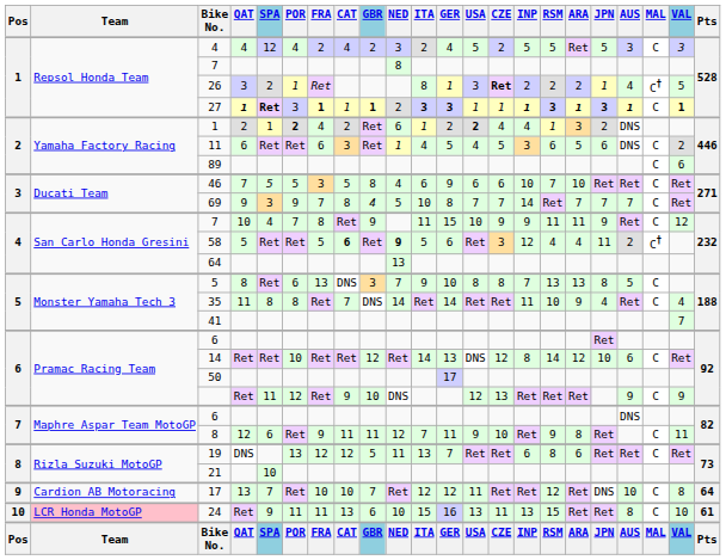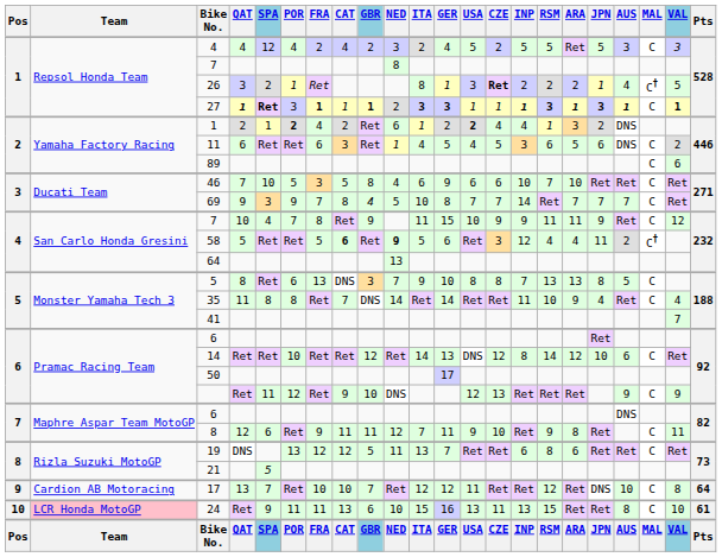46 | SPA: 5 -> 10
21 | SPA: 10 -> 5
